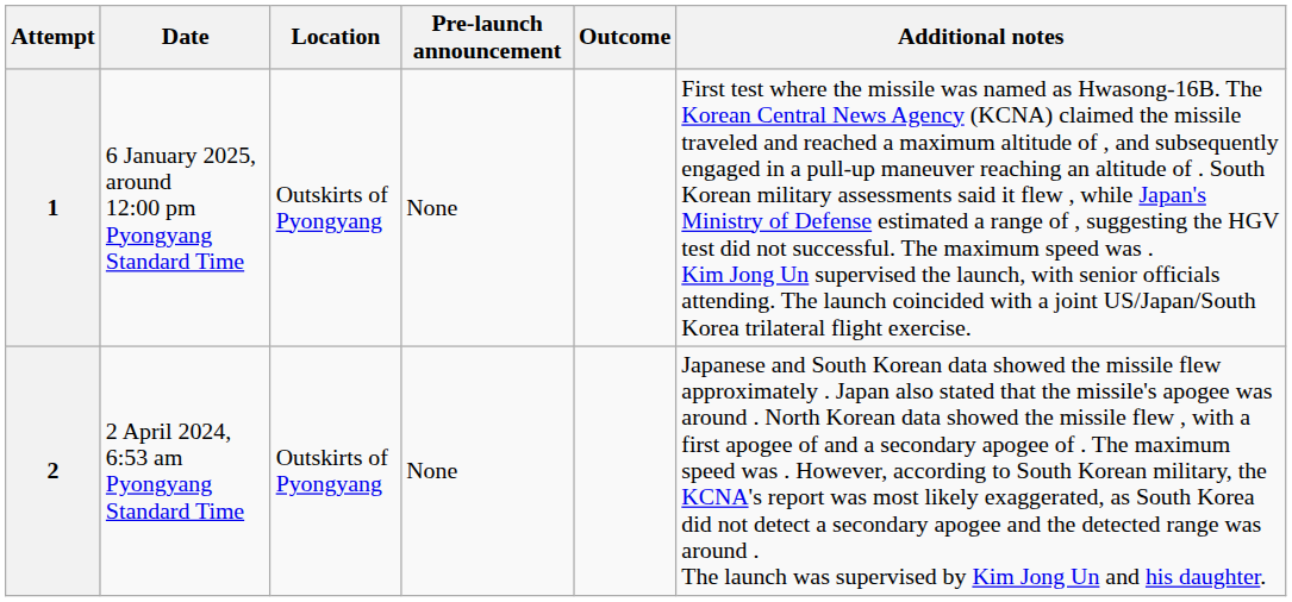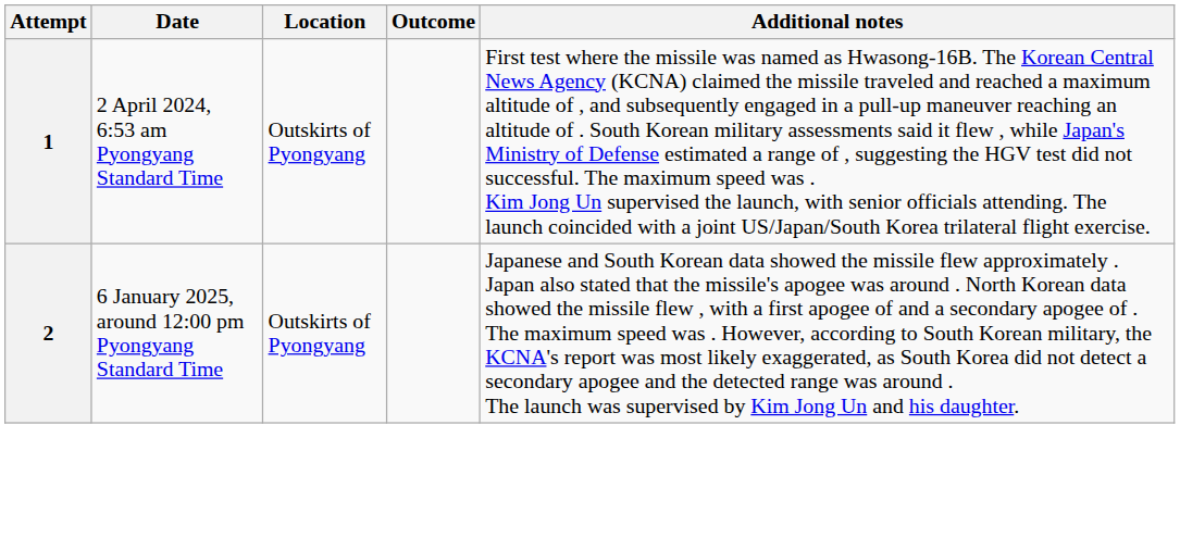- column: Pre-launch announcement | None | None
1 | Date: 6 January 2025, around 12:00 pm Pyongyang Standard Time -> 2 April 2024, 6:53 am Pyongyang Standard Time
2 | Date: 2 April 2024, 6:53 am Pyongyang Standard Time -> 6 January 2025, around 12:00 pm Pyongyang Standard Time
